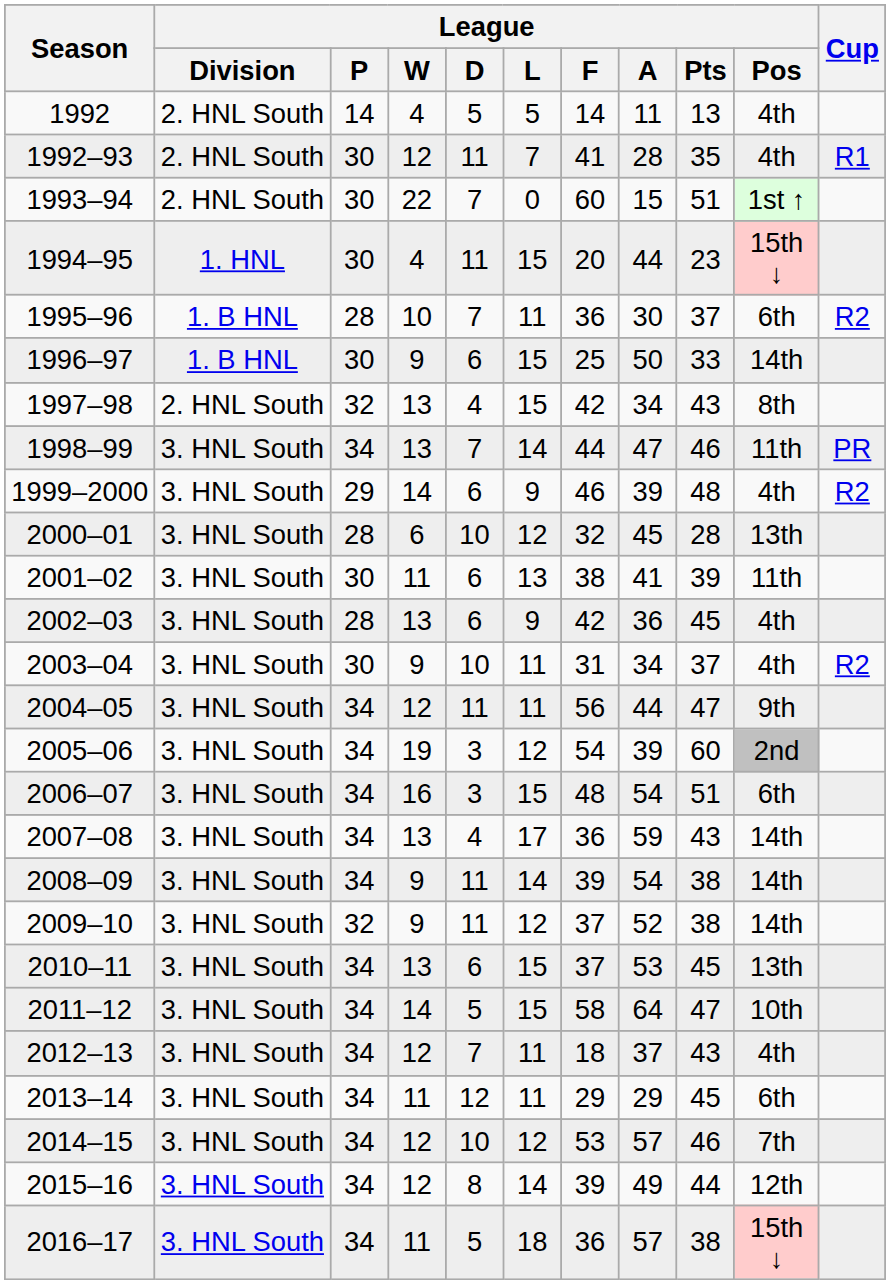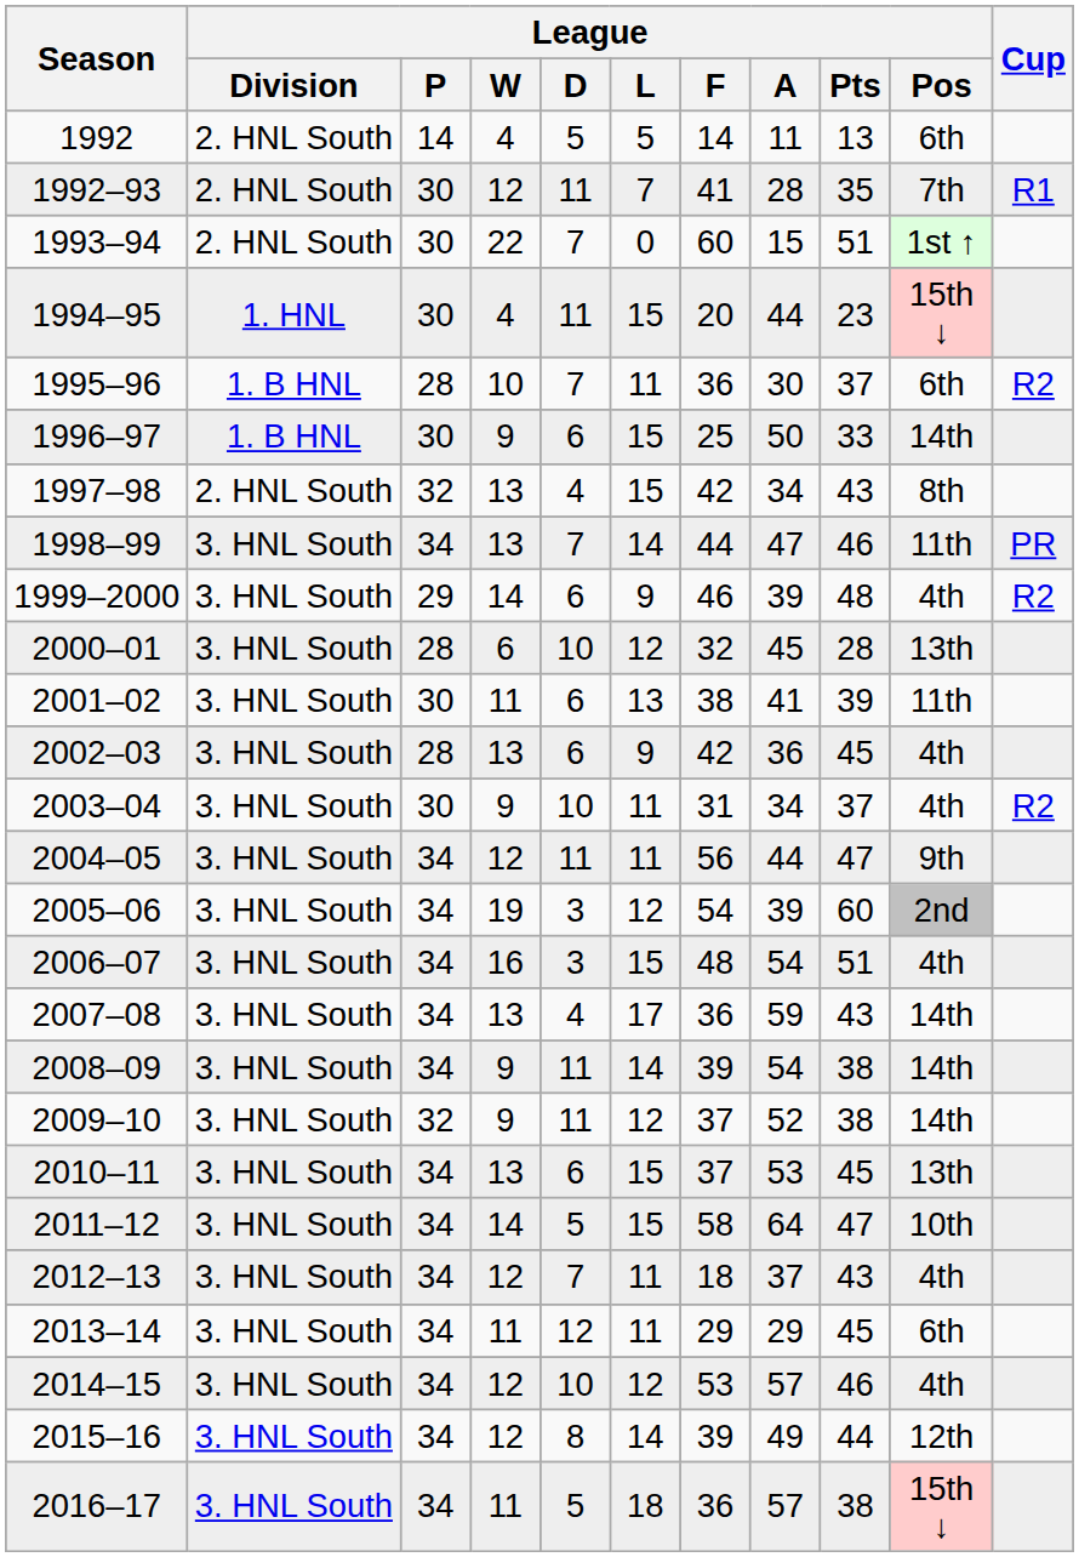1992 | League / Pos: 4th -> 6th
1992–93 | League / Pos: 4th -> 7th
2006–07 | League / Pos: 6th -> 4th
2014–15 | League / Pos: 7th -> 4th
